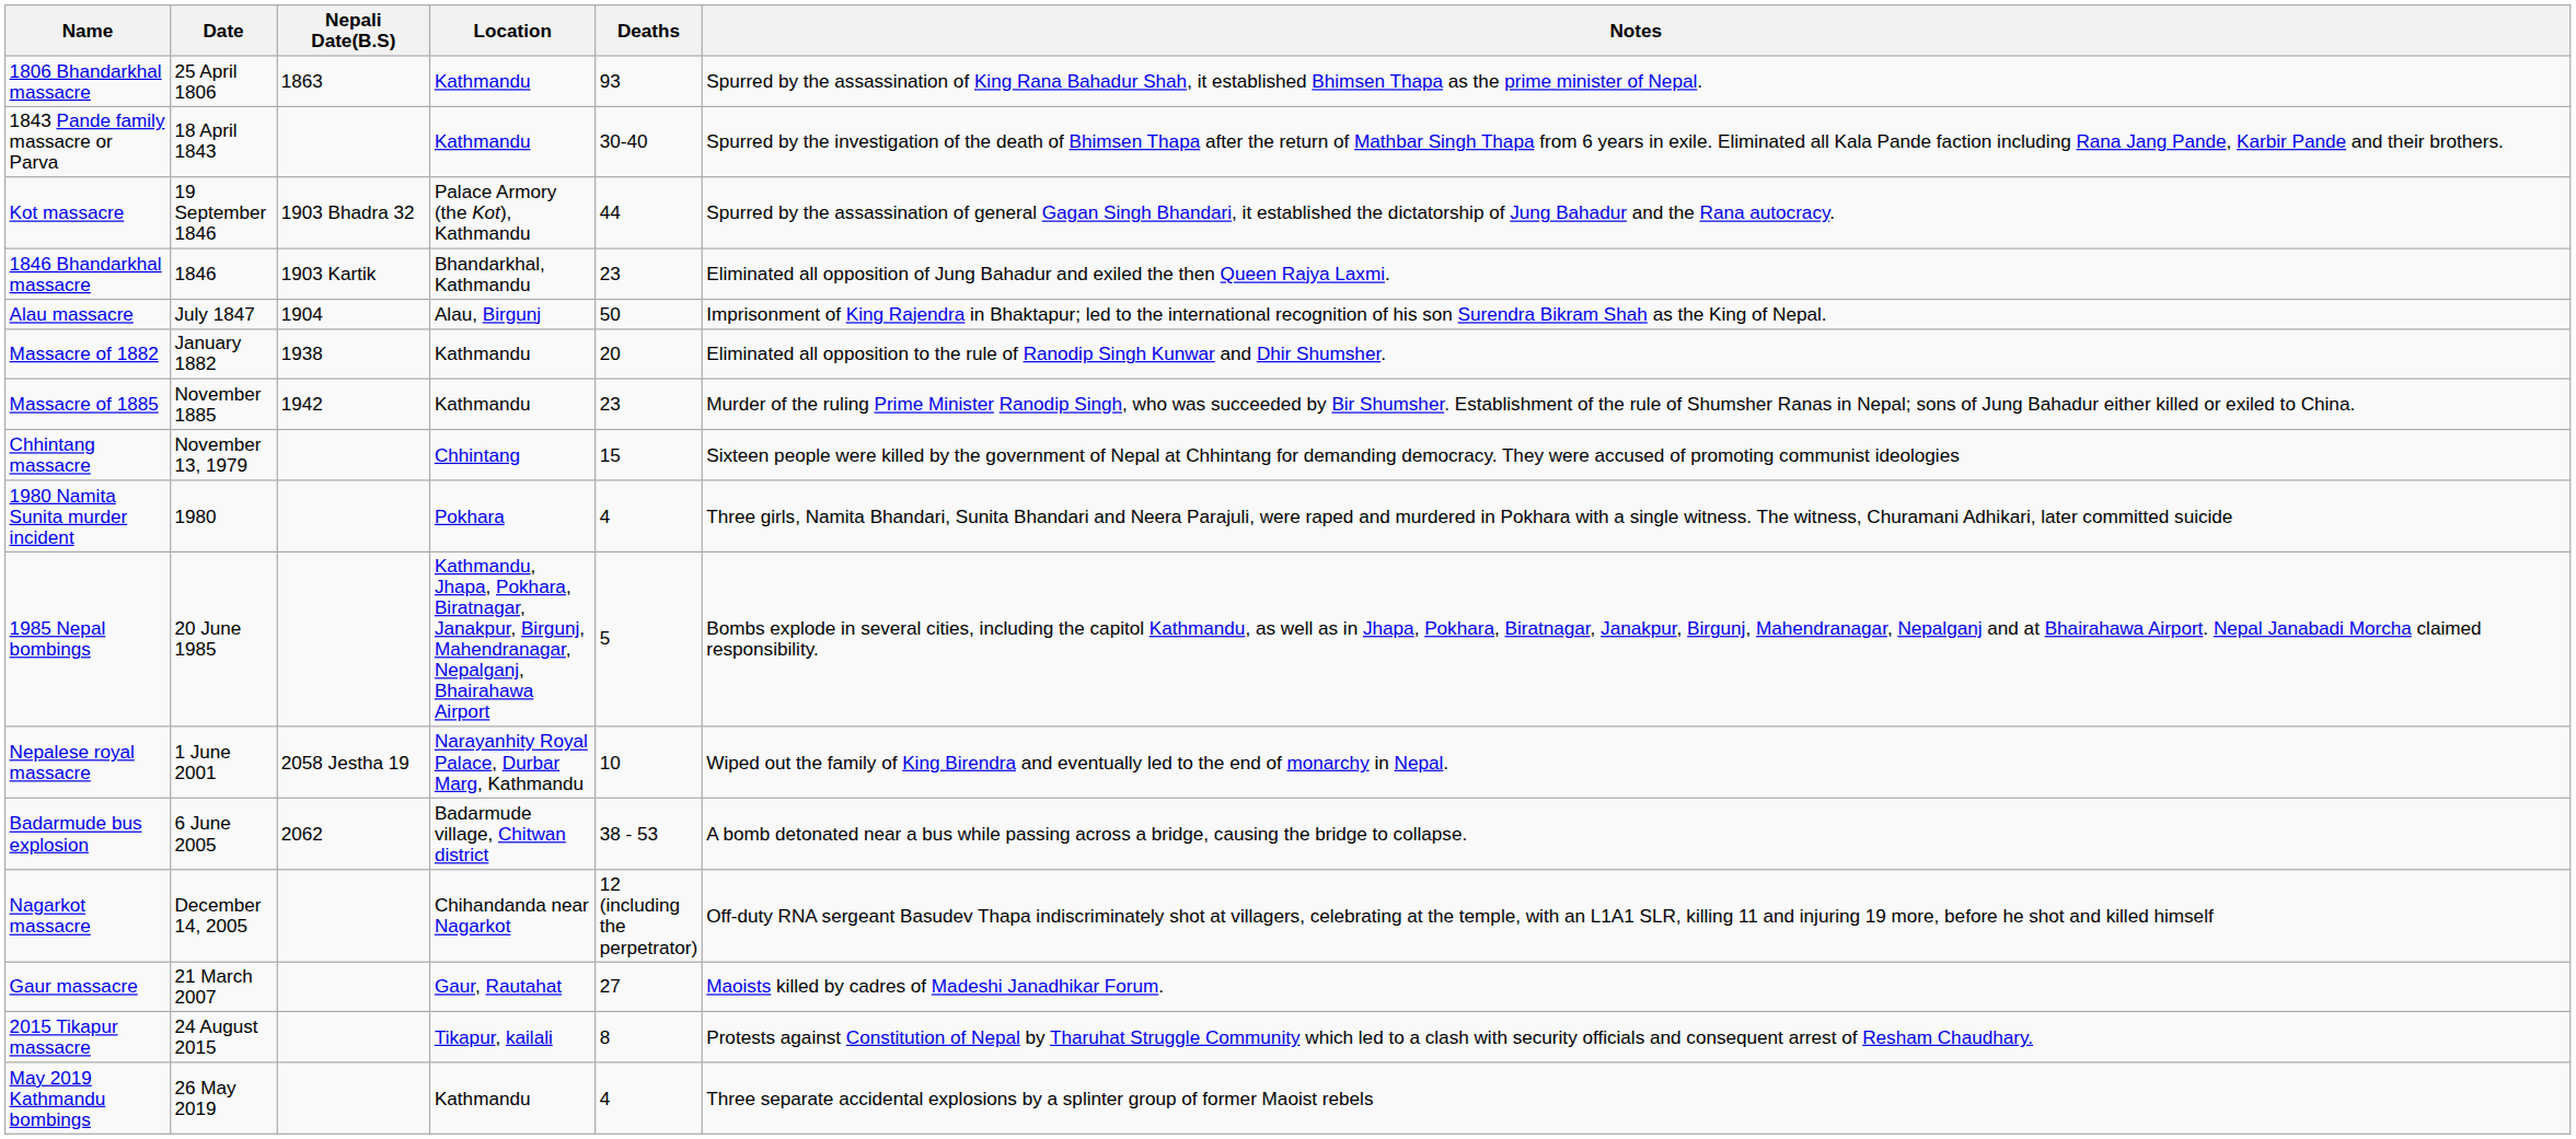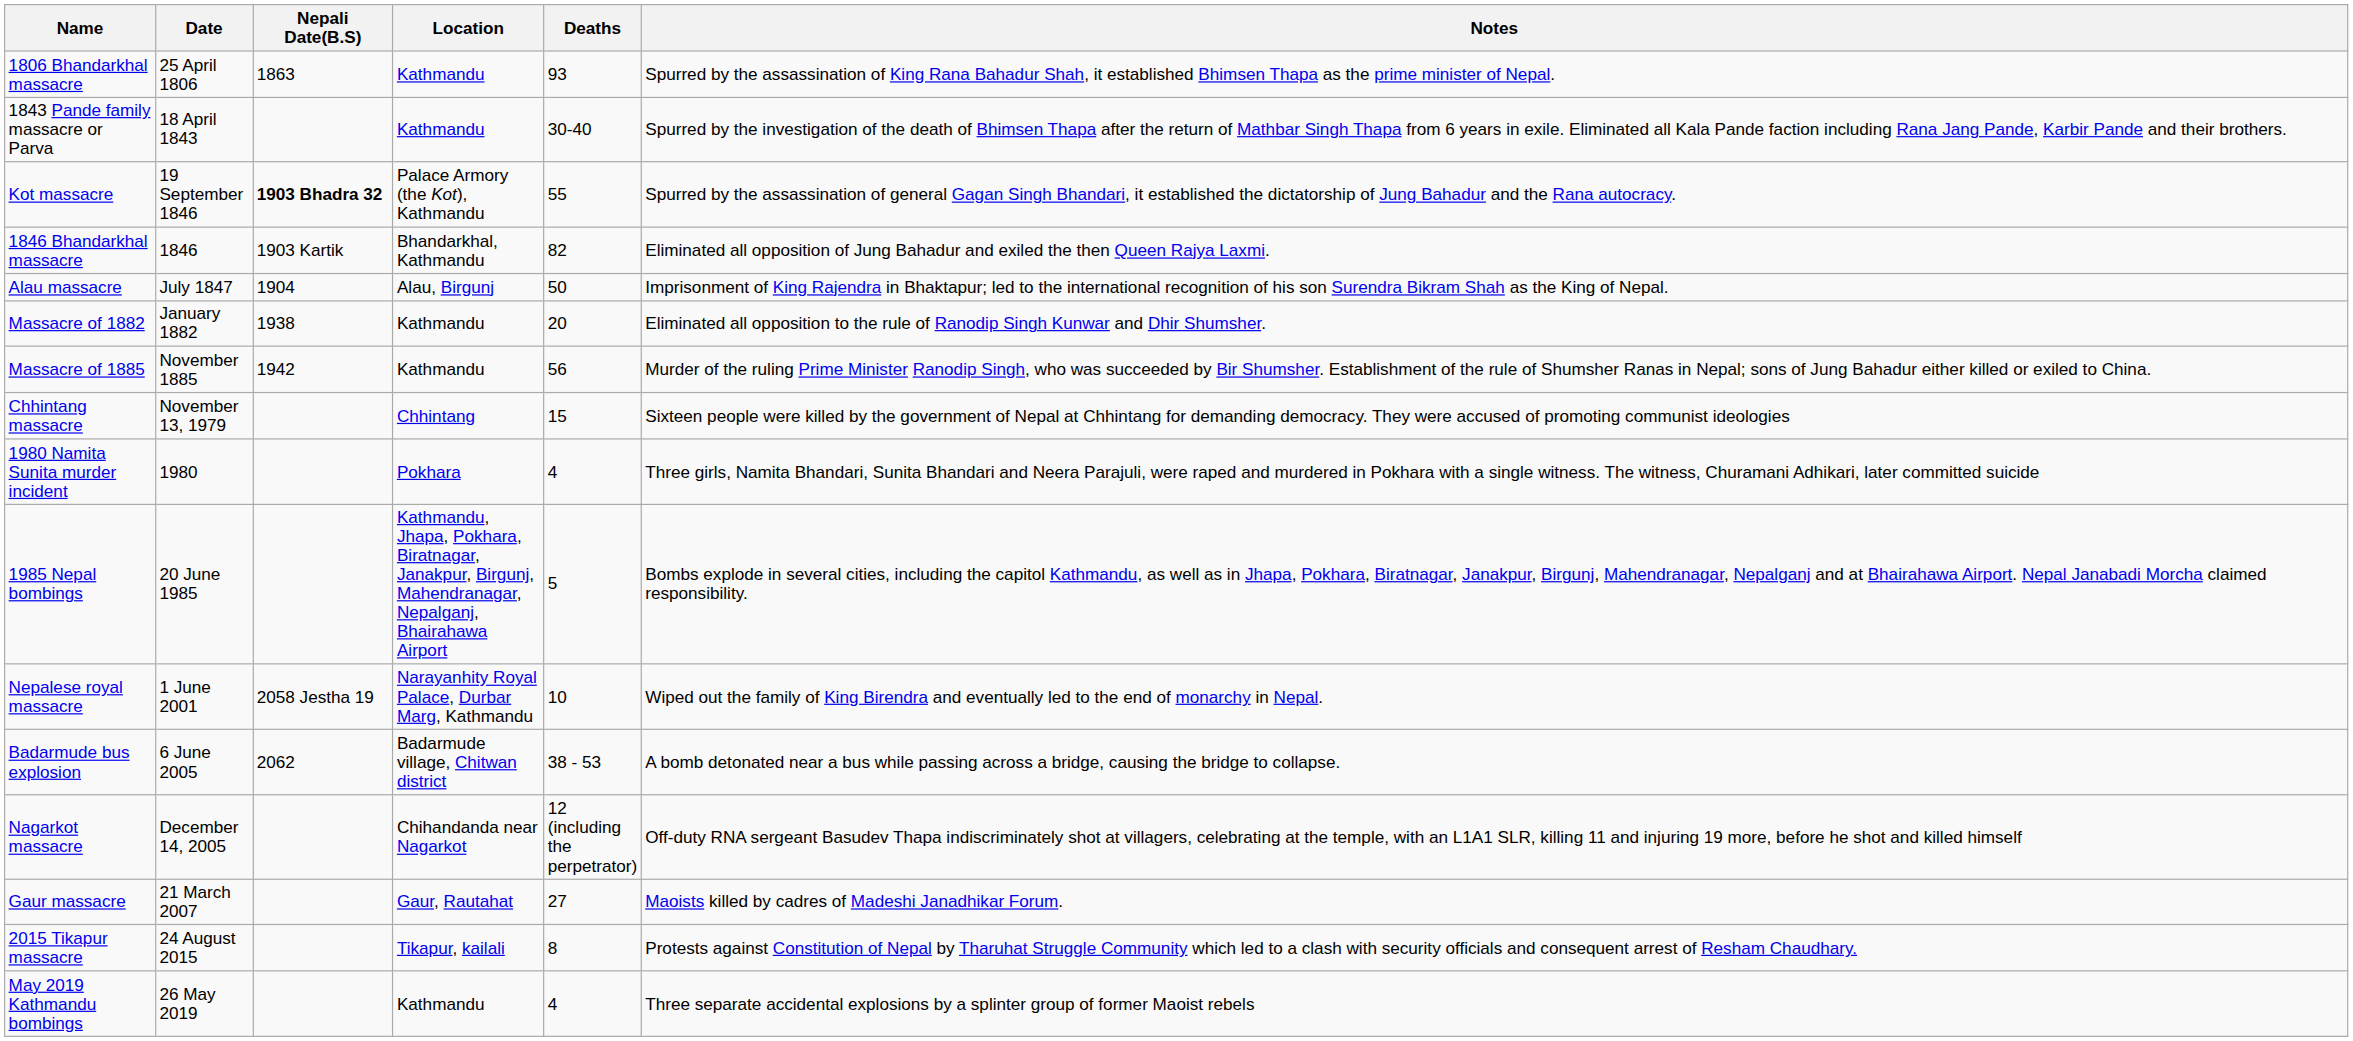Kot massacre | Nepali Date(B.S): normal -> bold
Kot massacre | Deaths: 44 -> 55
1846 Bhandarkhal massacre | Deaths: 23 -> 82
Massacre of 1885 | Deaths: 23 -> 56
